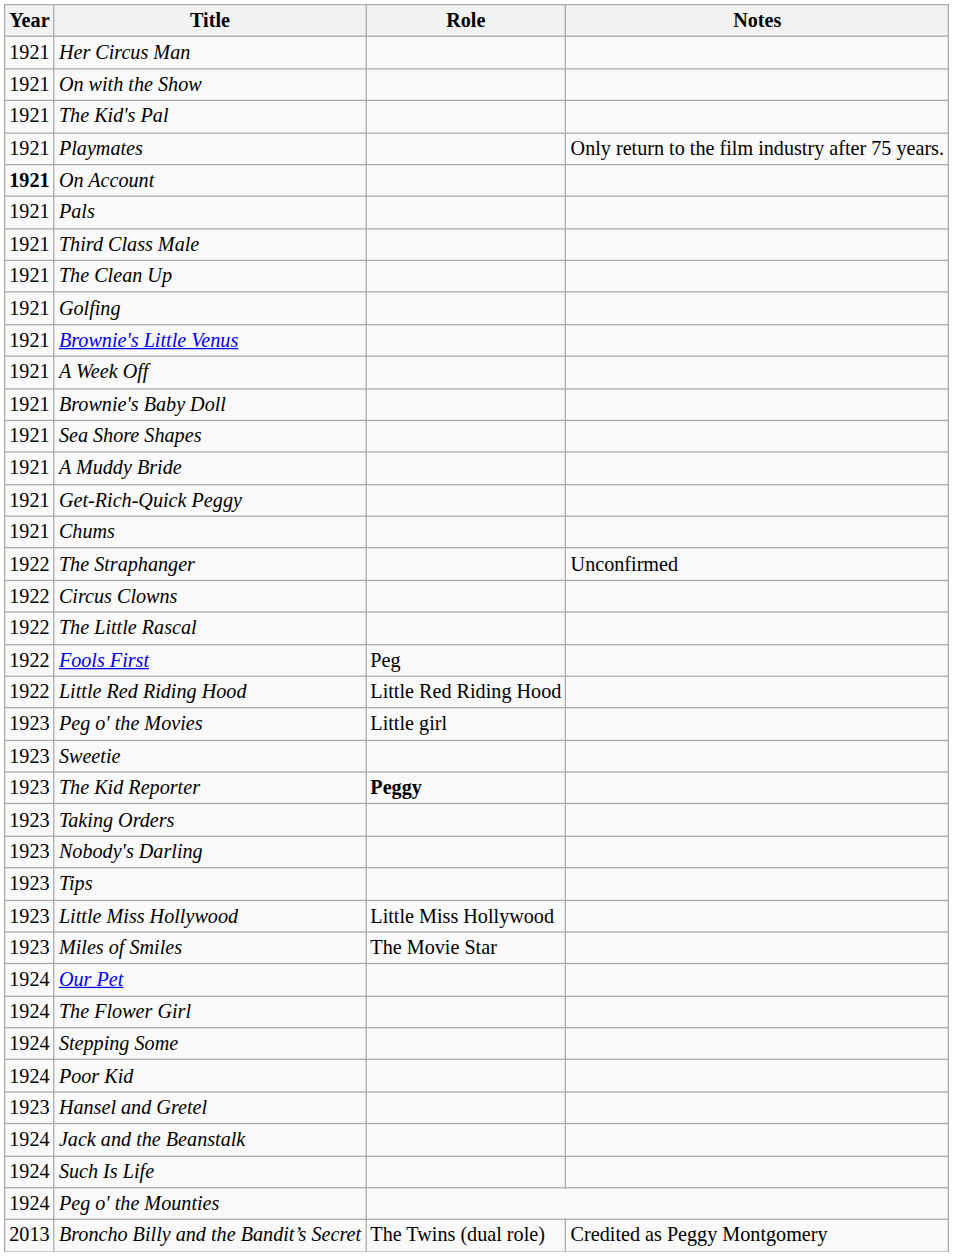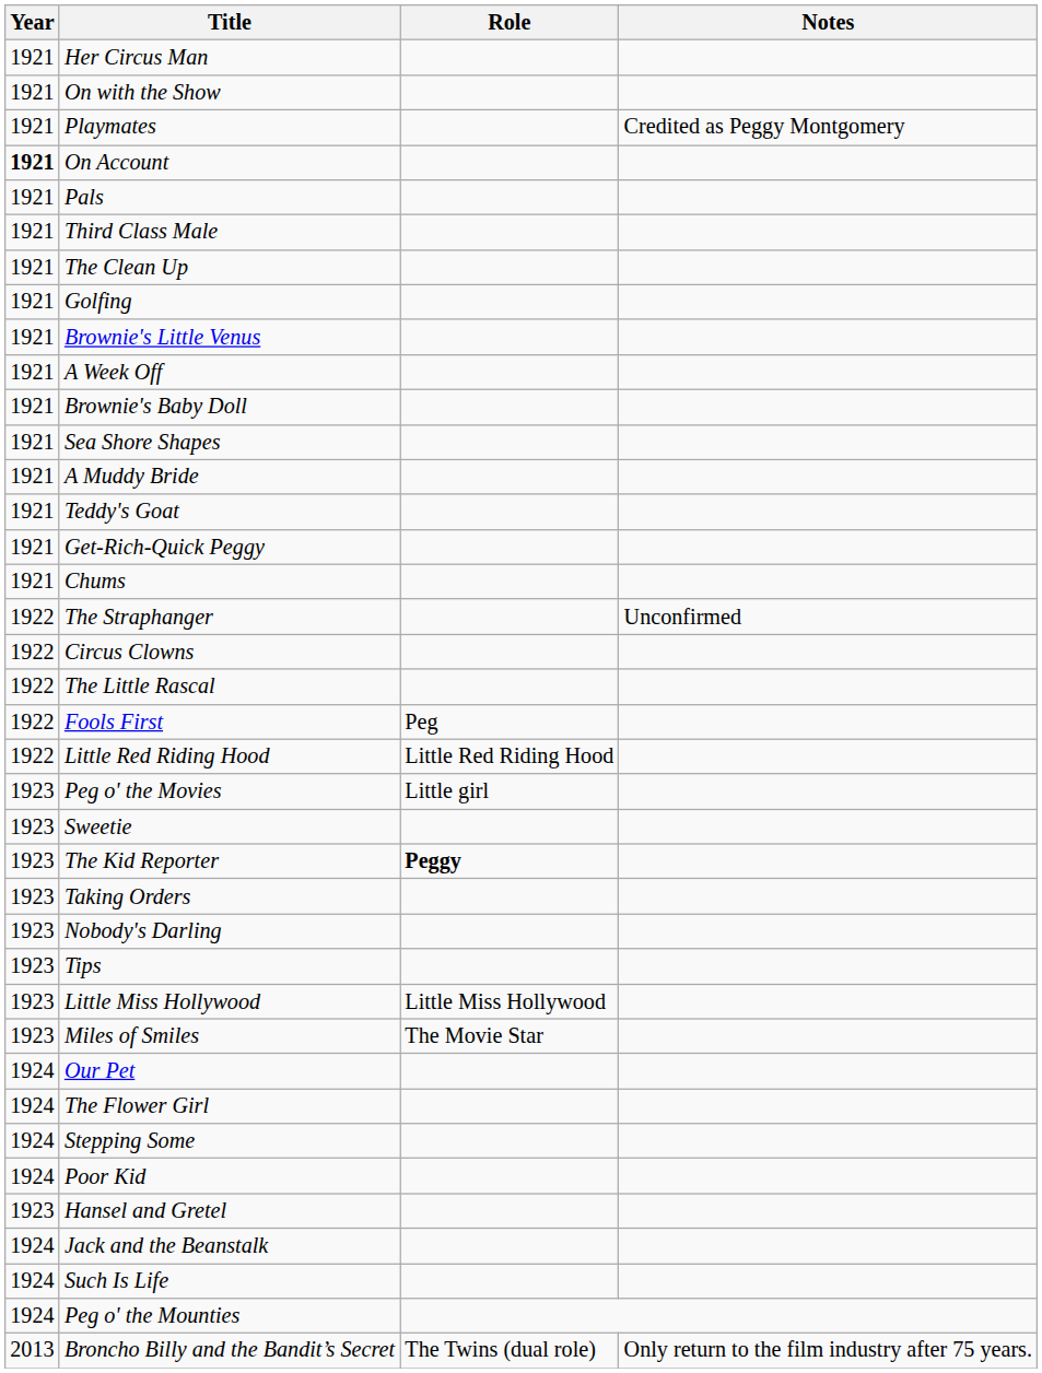- row: 1921 | The Kid's Pal
Playmates | Notes: Only return to the film industry after 75 years. -> Credited as Peggy Montgomery
+ row: 1921 | Teddy's Goat
Broncho Billy and the Bandit’s Secret | Notes: Credited as Peggy Montgomery -> Only return to the film industry after 75 years.
